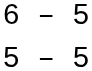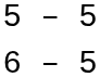rows swapped: 5 – 5 <-> 6 – 5
